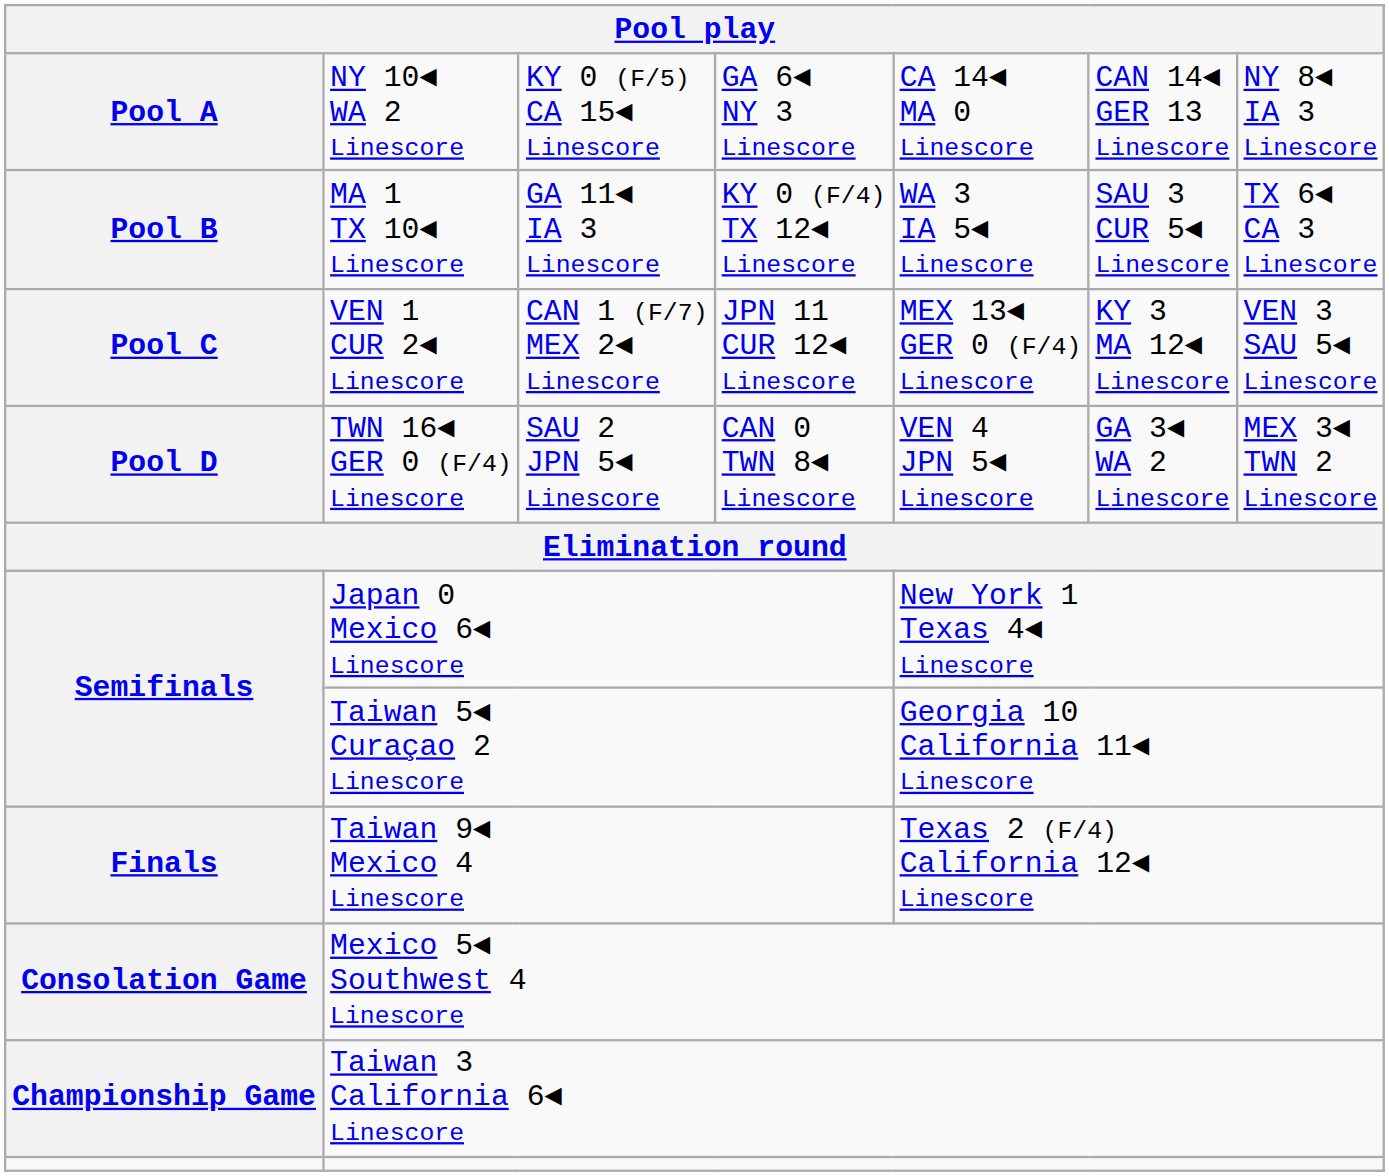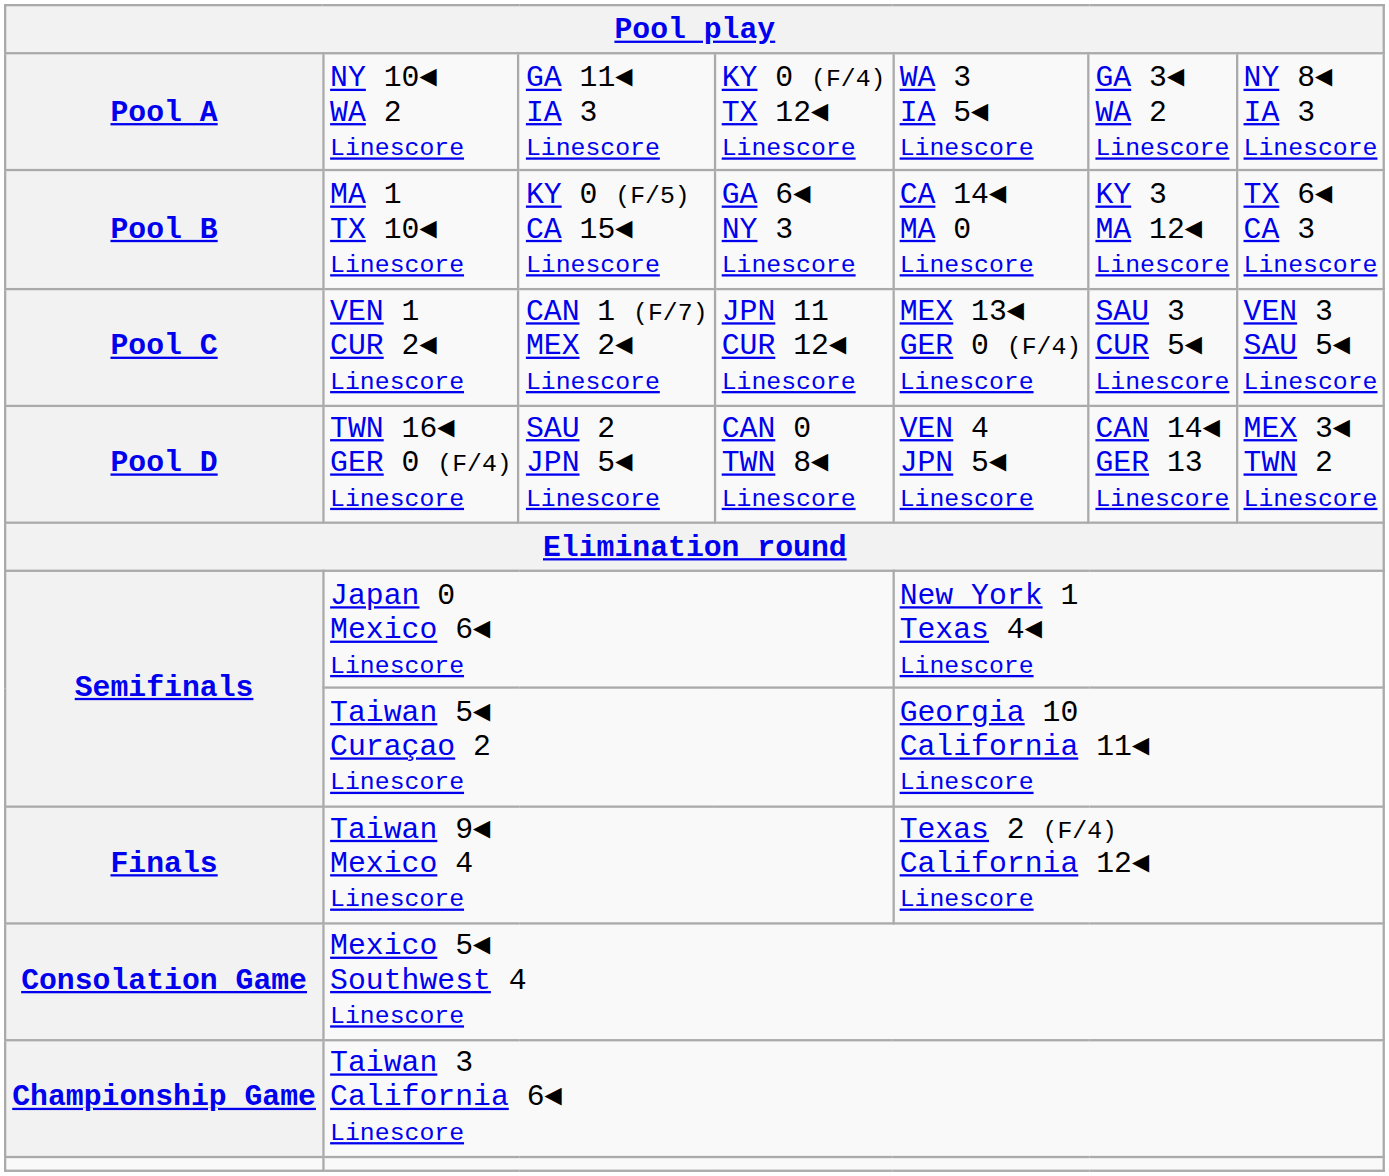Pool A | column 3: KY 0 (F/5) CA 15◄ Linescore -> GA 11◄ IA 3 Linescore
Pool A | column 4: GA 6◄ NY 3 Linescore -> KY 0 (F/4) TX 12◄ Linescore
Pool A | column 5: CA 14◄ MA 0 Linescore -> WA 3 IA 5◄ Linescore
Pool A | column 6: CAN 14◄ GER 13 Linescore -> GA 3◄ WA 2 Linescore
Pool B | column 3: GA 11◄ IA 3 Linescore -> KY 0 (F/5) CA 15◄ Linescore
Pool B | column 4: KY 0 (F/4) TX 12◄ Linescore -> GA 6◄ NY 3 Linescore
Pool B | column 5: WA 3 IA 5◄ Linescore -> CA 14◄ MA 0 Linescore
Pool B | column 6: SAU 3 CUR 5◄ Linescore -> KY 3 MA 12◄ Linescore
Pool C | column 6: KY 3 MA 12◄ Linescore -> SAU 3 CUR 5◄ Linescore
Pool D | column 6: GA 3◄ WA 2 Linescore -> CAN 14◄ GER 13 Linescore
